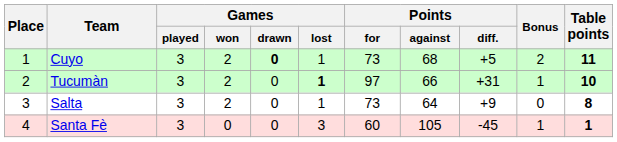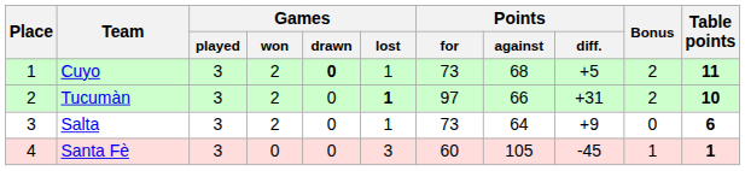Tucumàn | Bonus: 1 -> 2
Salta | Table points: 8 -> 6
